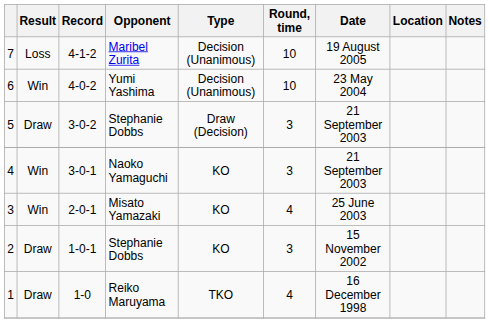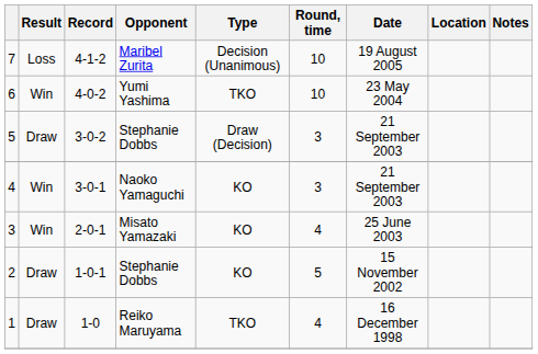6 | Type: Decision (Unanimous) -> TKO
2 | Round, time: 3 -> 5
